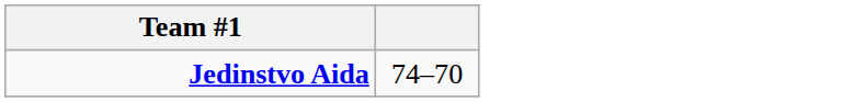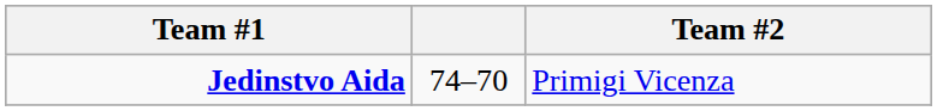+ column: Team #2 | Primigi Vicenza
